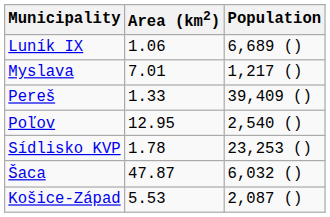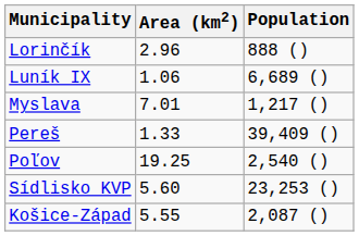+ row: Lorinčík | 2.96 | 888 ()
Poľov | Area (km2): 12.95 -> 19.25
Sídlisko KVP | Area (km2): 1.78 -> 5.60
- row: Šaca | 47.87 | 6,032 ()
Košice-Západ | Area (km2): 5.53 -> 5.55
